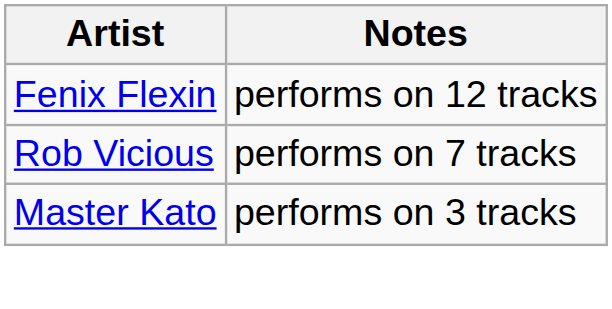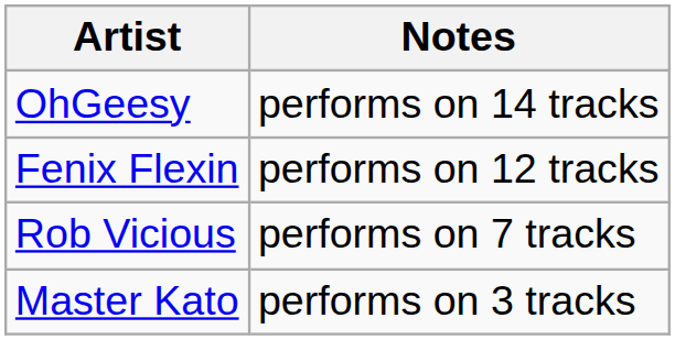+ row: OhGeesy | performs on 14 tracks
